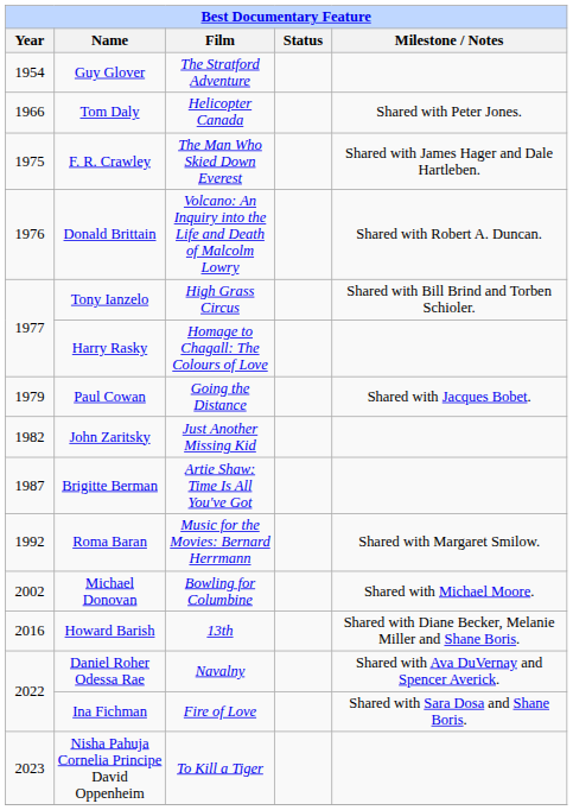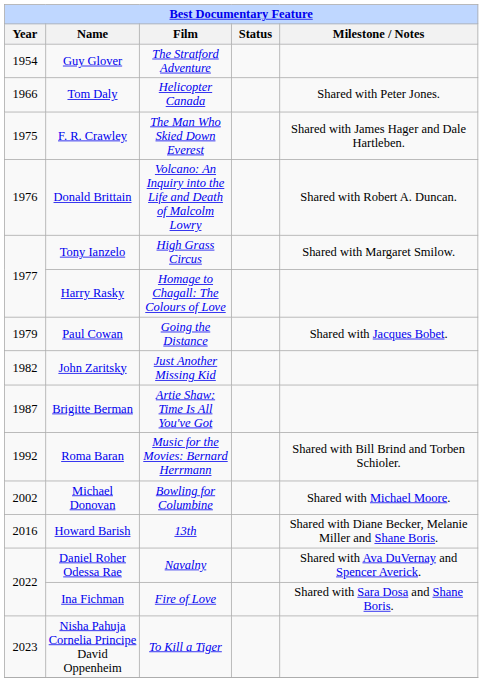Tony Ianzelo | Milestone / Notes: Shared with Bill Brind and Torben Schioler. -> Shared with Margaret Smilow.
Roma Baran | Milestone / Notes: Shared with Margaret Smilow. -> Shared with Bill Brind and Torben Schioler.
